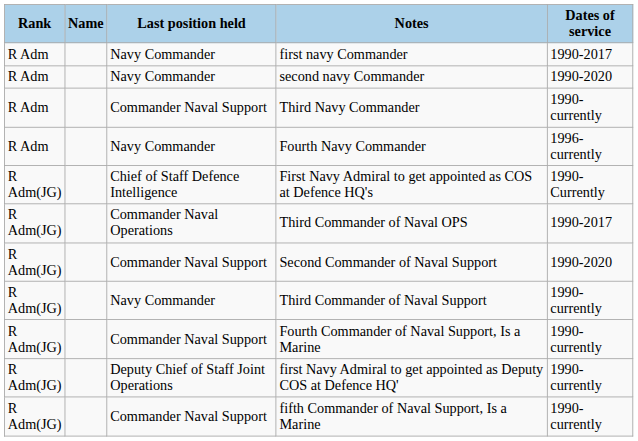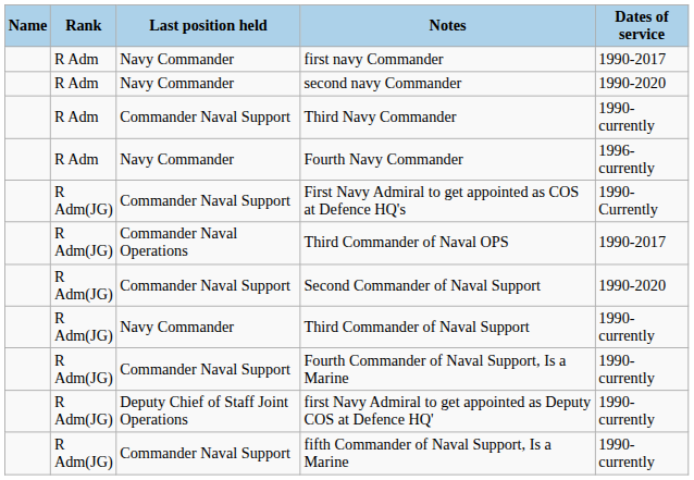columns swapped: Rank <-> Name
First Navy Admiral to get appointed as COS at Defence HQ's | Last position held: Chief of Staff Defence Intelligence -> Commander Naval Support
